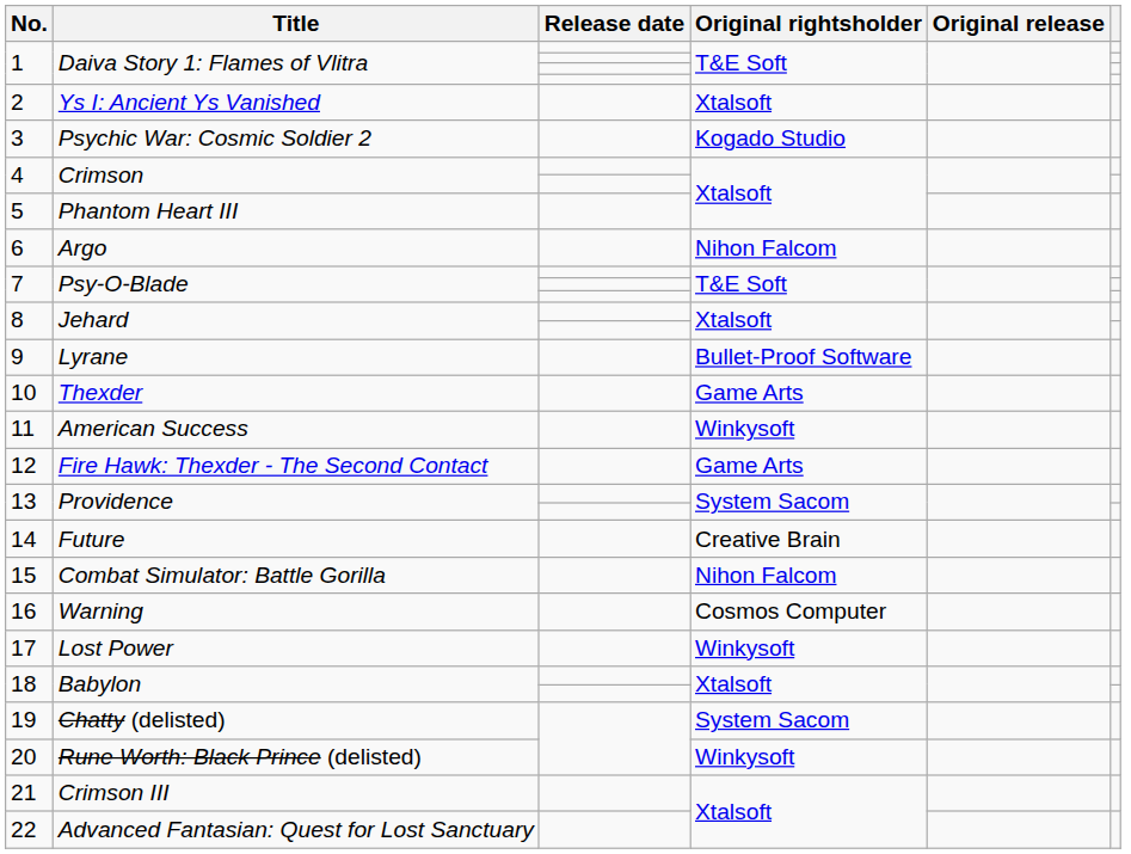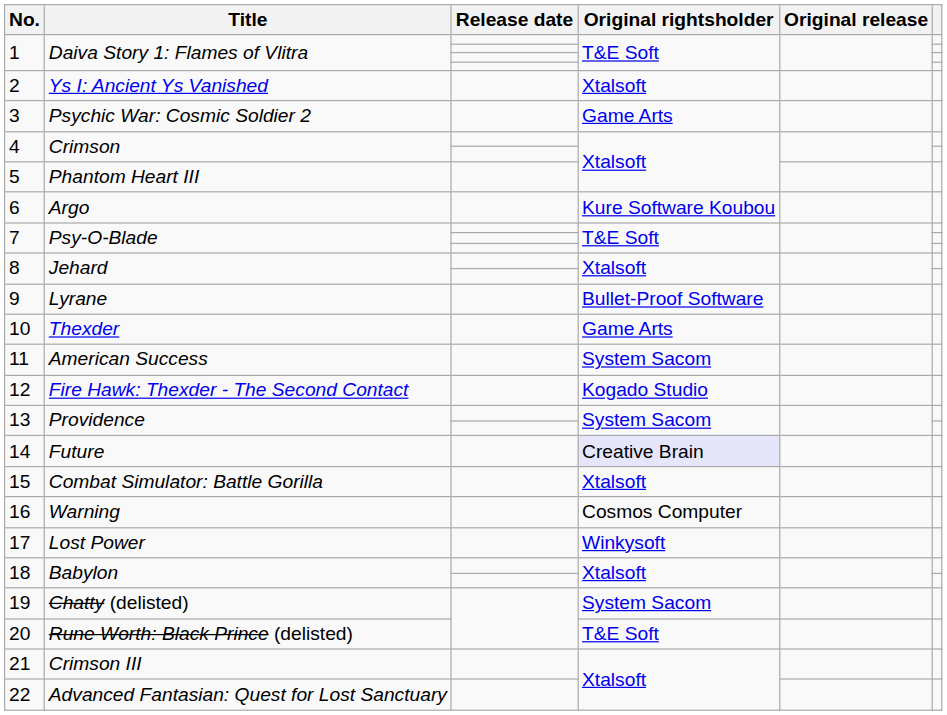3 | Original rightsholder: Kogado Studio -> Game Arts
6 | Original rightsholder: Nihon Falcom -> Kure Software Koubou
11 | Original rightsholder: Winkysoft -> System Sacom
12 | Original rightsholder: Game Arts -> Kogado Studio
14 | Original rightsholder: no background -> lavender background
15 | Original rightsholder: Nihon Falcom -> Xtalsoft
20 | Original rightsholder: Winkysoft -> T&E Soft
